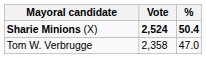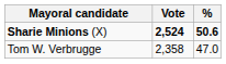Sharie Minions (X) | %: 50.4 -> 50.6
